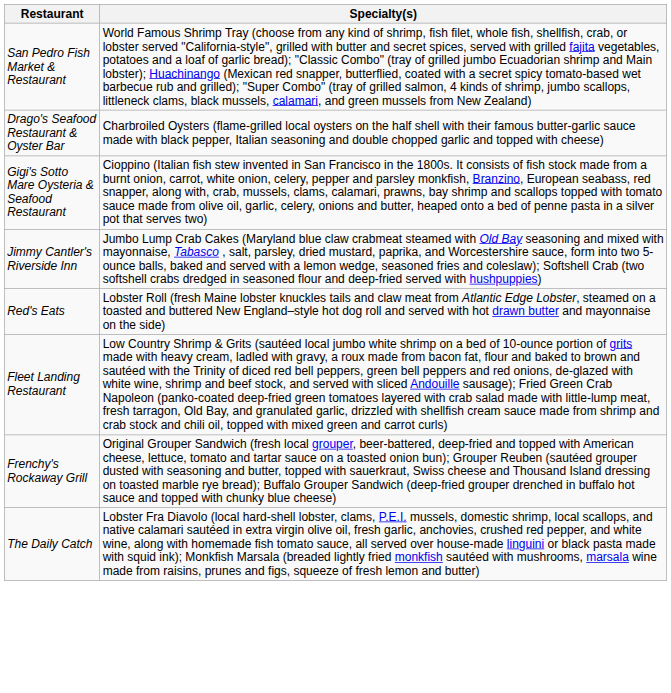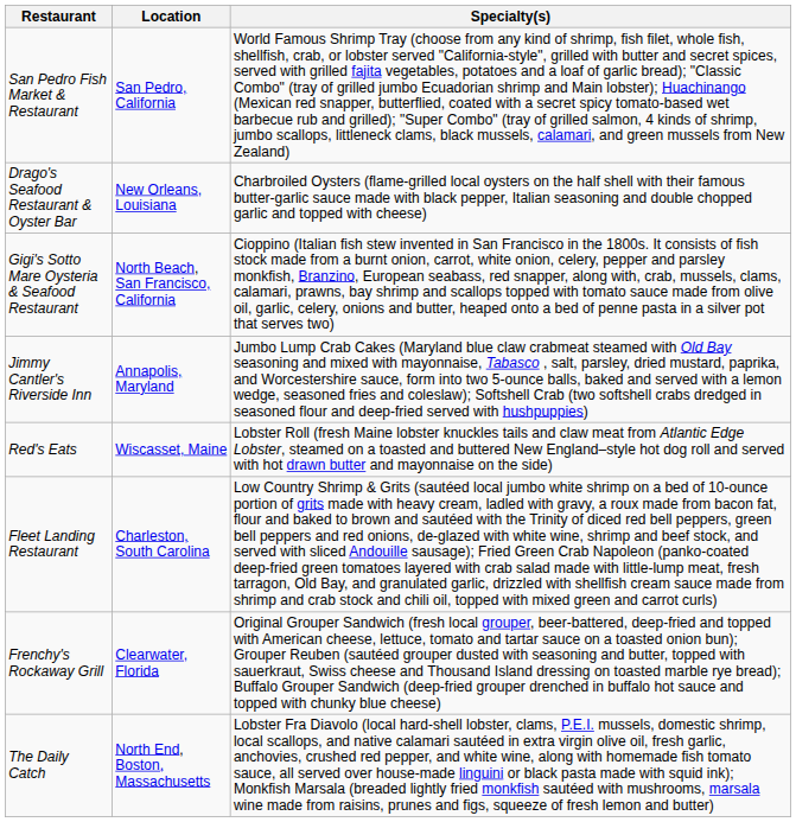+ column: Location | San Pedro, California | New Orleans, Louisiana | North Beach, San Francisco, California | Annapolis, Maryland | Wiscasset, Maine | Charleston, South Carolina | Clearwater, Florida | North End, Boston, Massachusetts
